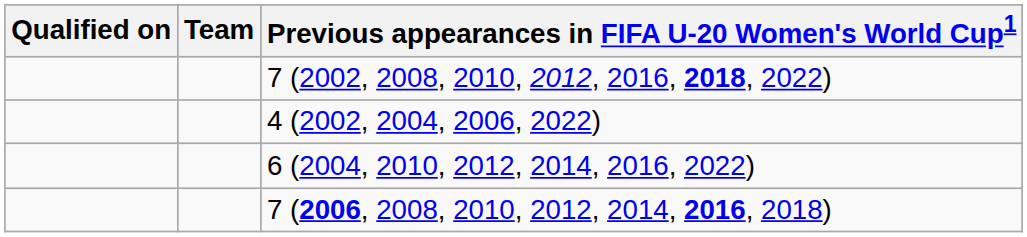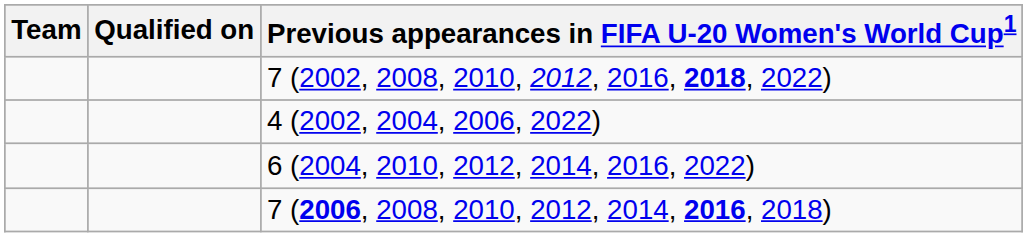columns swapped: Team <-> Qualified on
